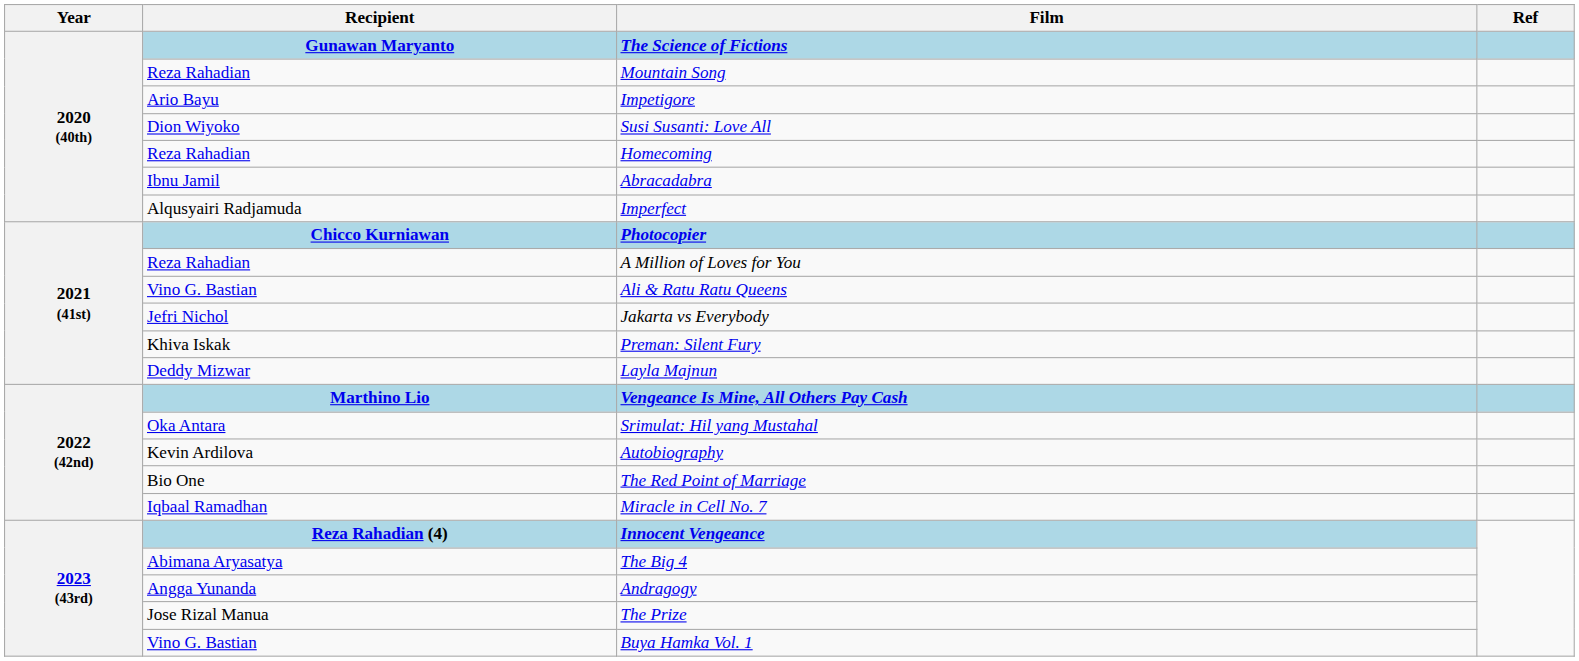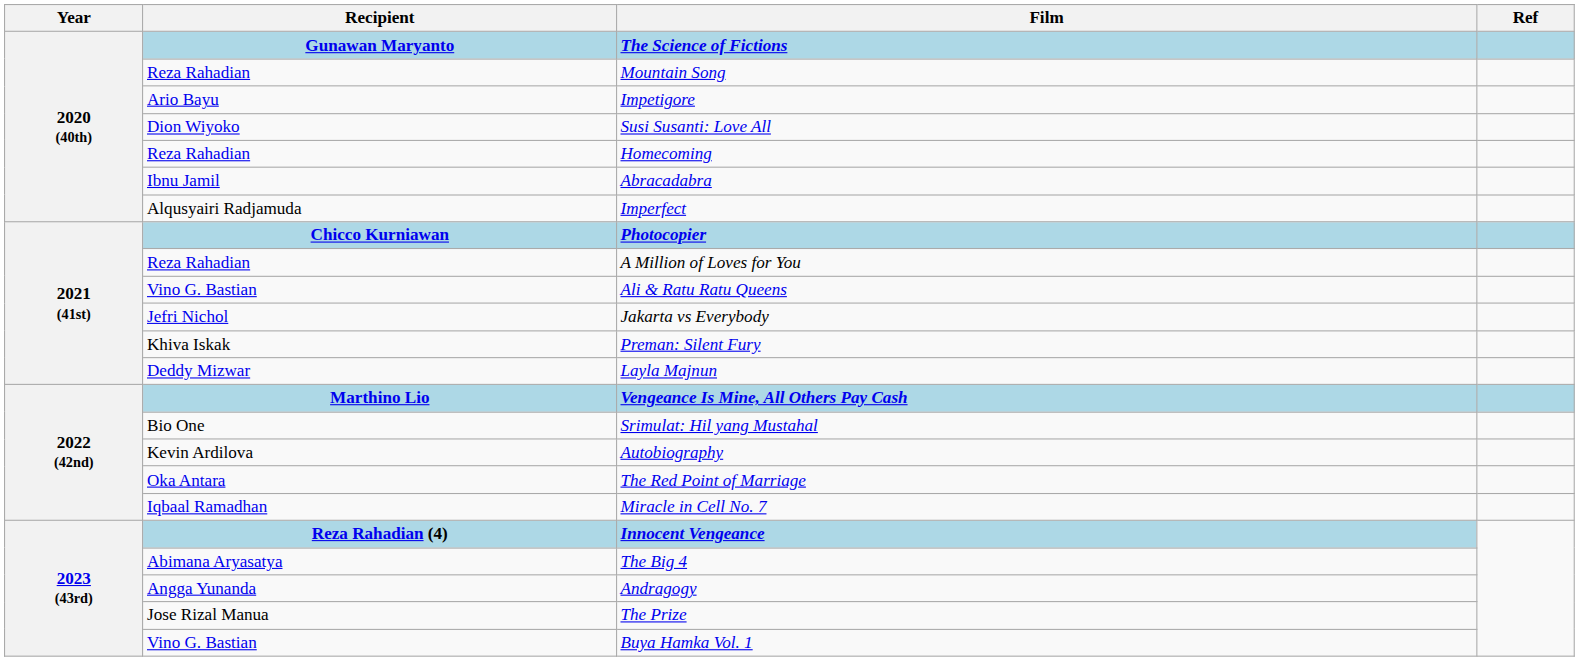Srimulat: Hil yang Mustahal | Recipient: Oka Antara -> Bio One
The Red Point of Marriage | Recipient: Bio One -> Oka Antara
